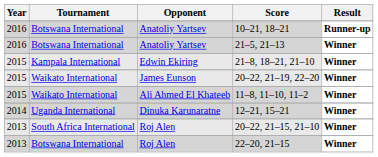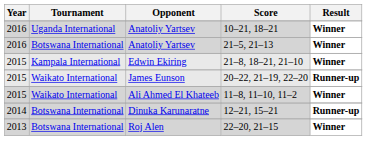10–21, 18–21 | Tournament: Botswana International -> Uganda International
10–21, 18–21 | Result: Runner-up -> Winner
20–22, 21–19, 22–20 | Result: Winner -> Runner-up
12–21, 15–21 | Tournament: Uganda International -> Botswana International
12–21, 15–21 | Result: Winner -> Runner-up
- row: 2013 | South Africa International | Roj Alen | 20–22, 21–15, 21–10 | Winner
